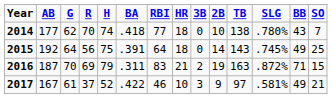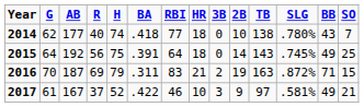columns swapped: G <-> AB
2014 | R: 70 -> 40
